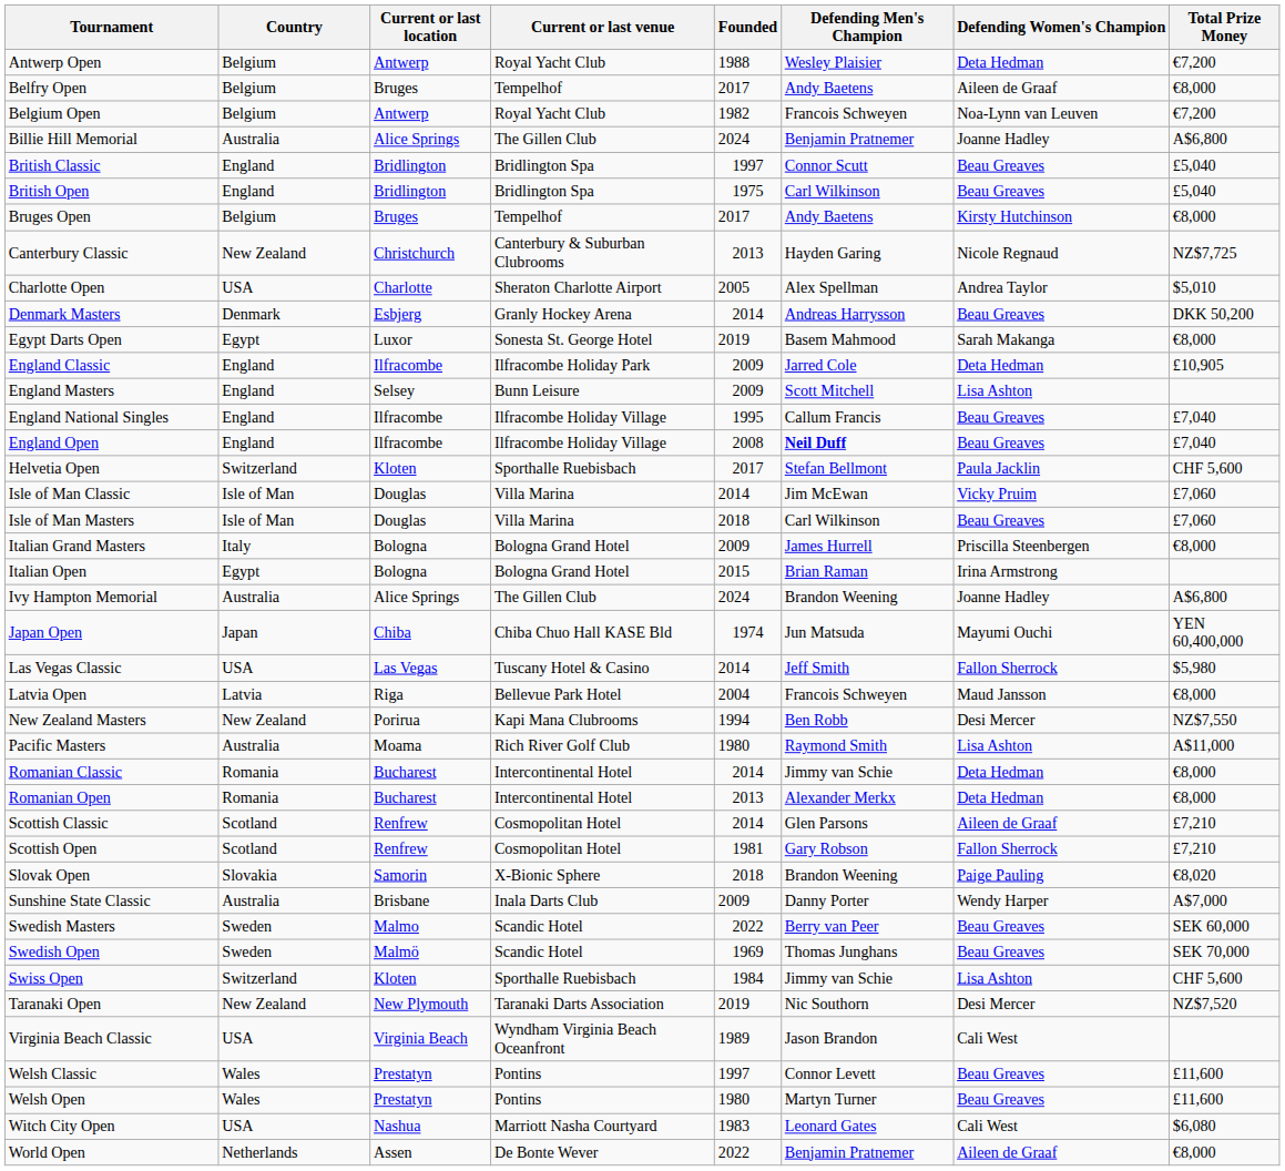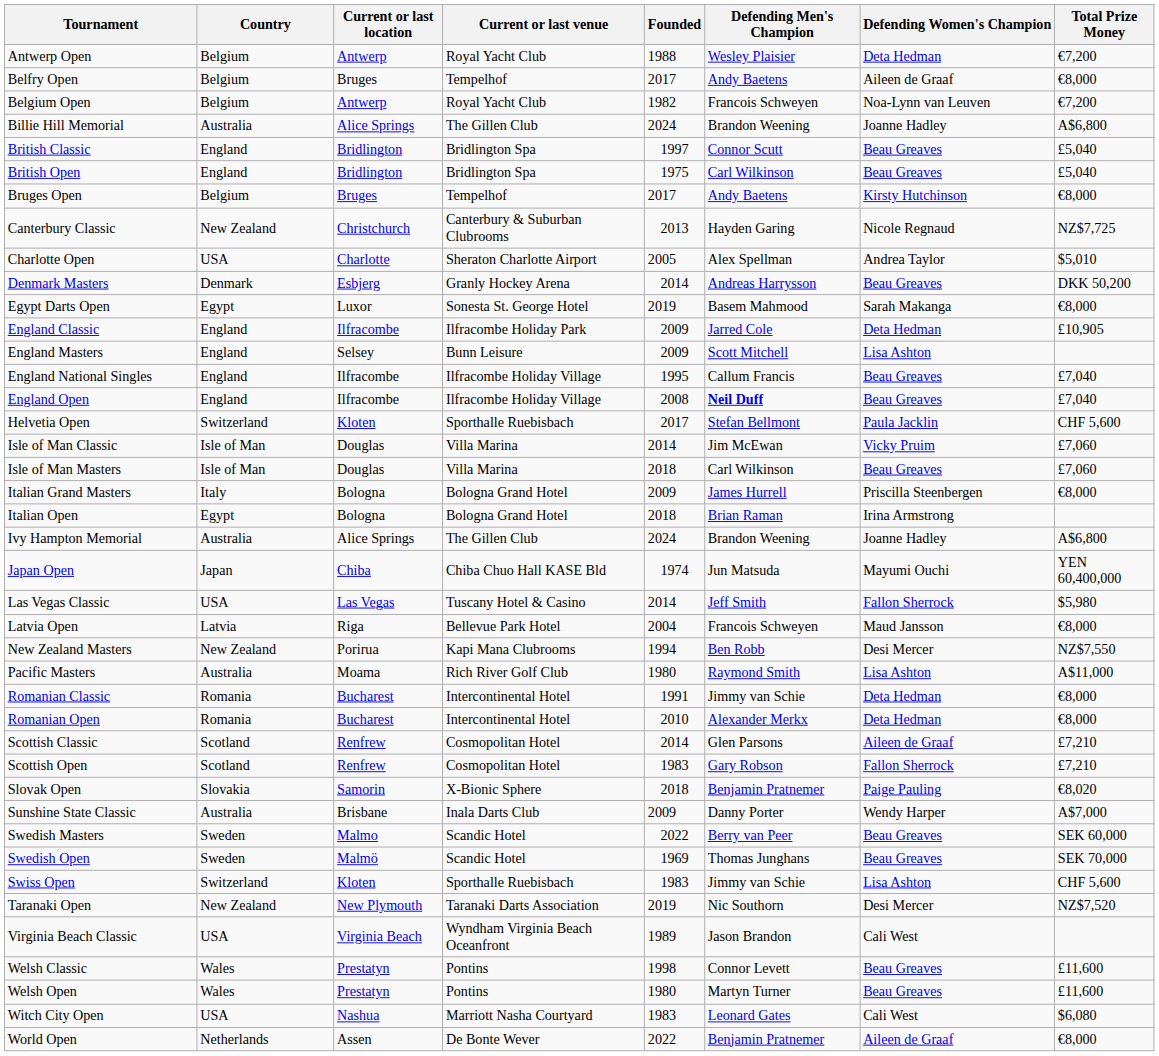Billie Hill Memorial | Defending Men's Champion: Benjamin Pratnemer -> Brandon Weening
Italian Open | Founded: 2015 -> 2018
Romanian Classic | Founded: 2014 -> 1991
Romanian Open | Founded: 2013 -> 2010
Scottish Open | Founded: 1981 -> 1983
Slovak Open | Defending Men's Champion: Brandon Weening -> Benjamin Pratnemer
Swiss Open | Founded: 1984 -> 1983
Welsh Classic | Founded: 1997 -> 1998
